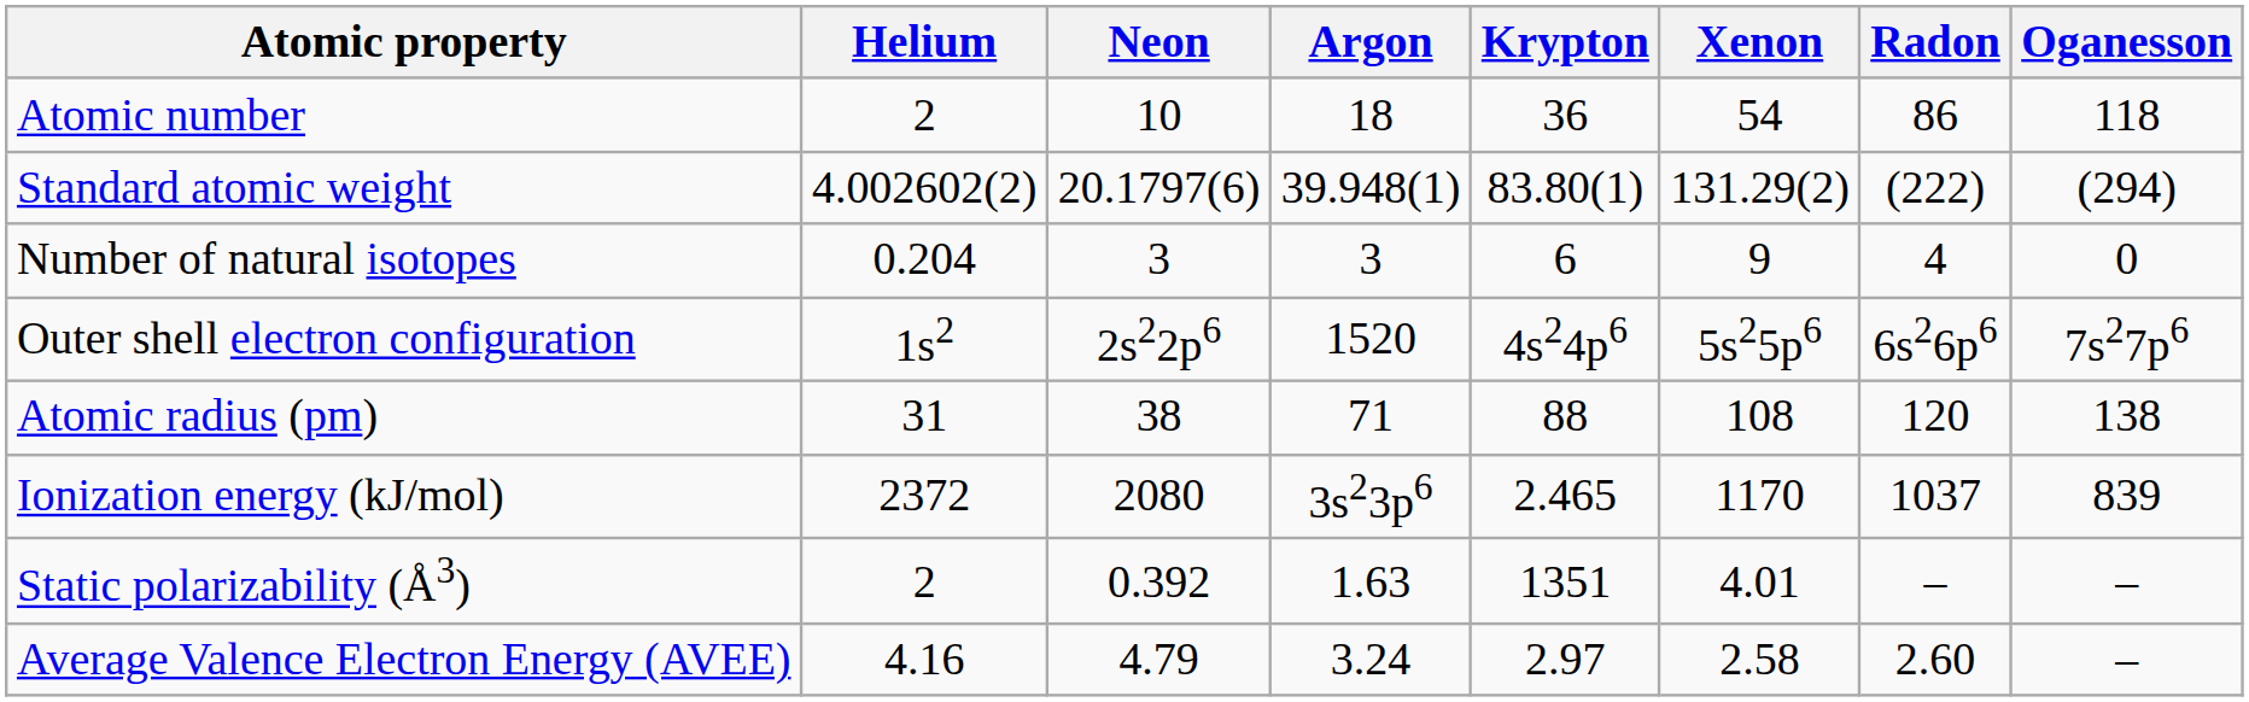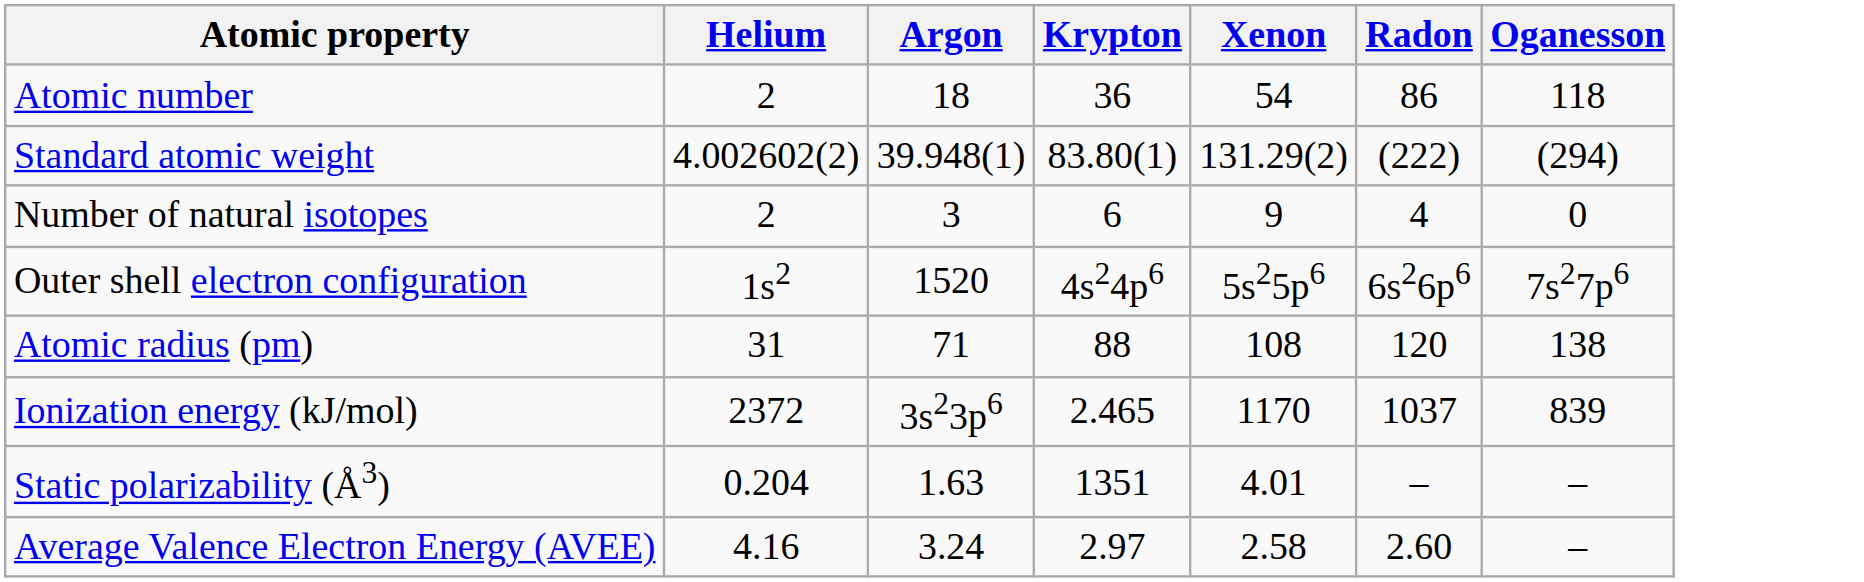- column: Neon | 10 | 20.1797(6) | 3 | 2s22p6 | 38 | 2080 | 0.392 | 4.79
Number of natural isotopes | Helium: 0.204 -> 2
Static polarizability (Å3) | Helium: 2 -> 0.204
